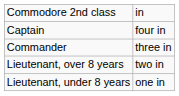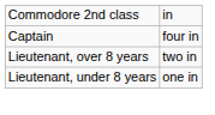- row: Commander | three in
